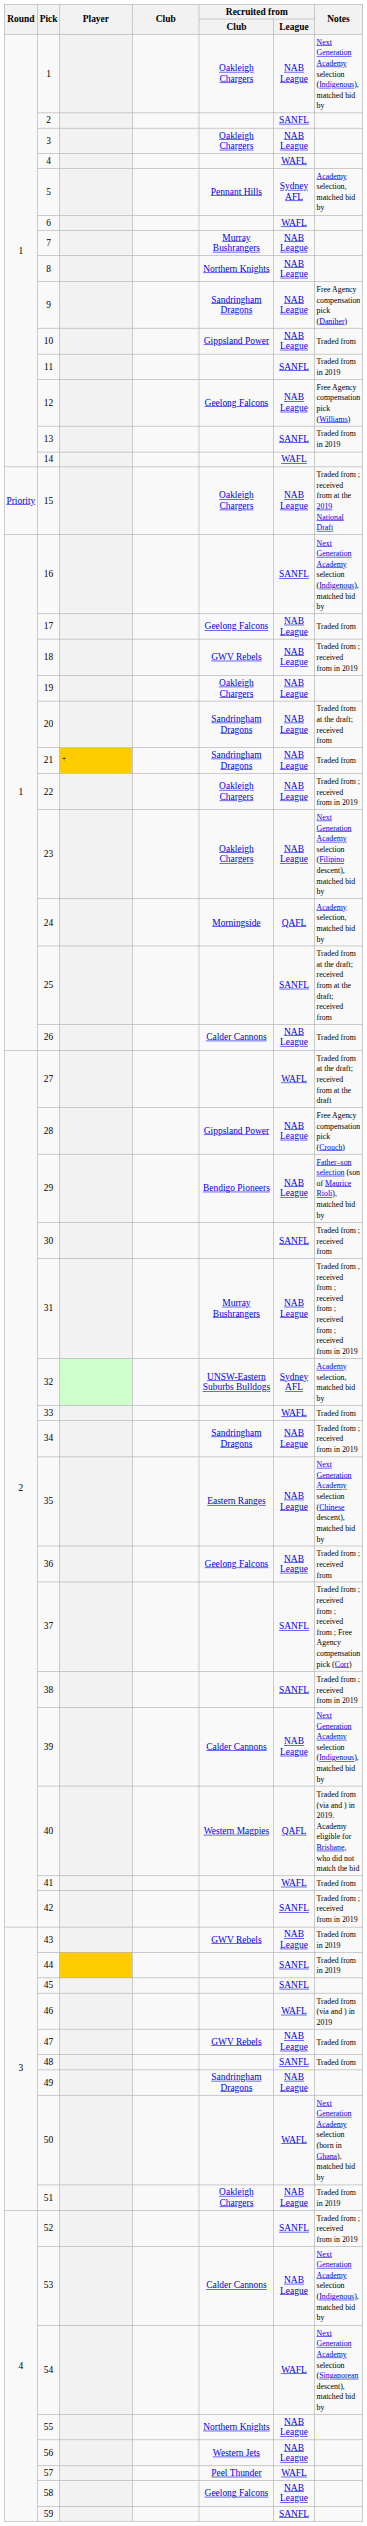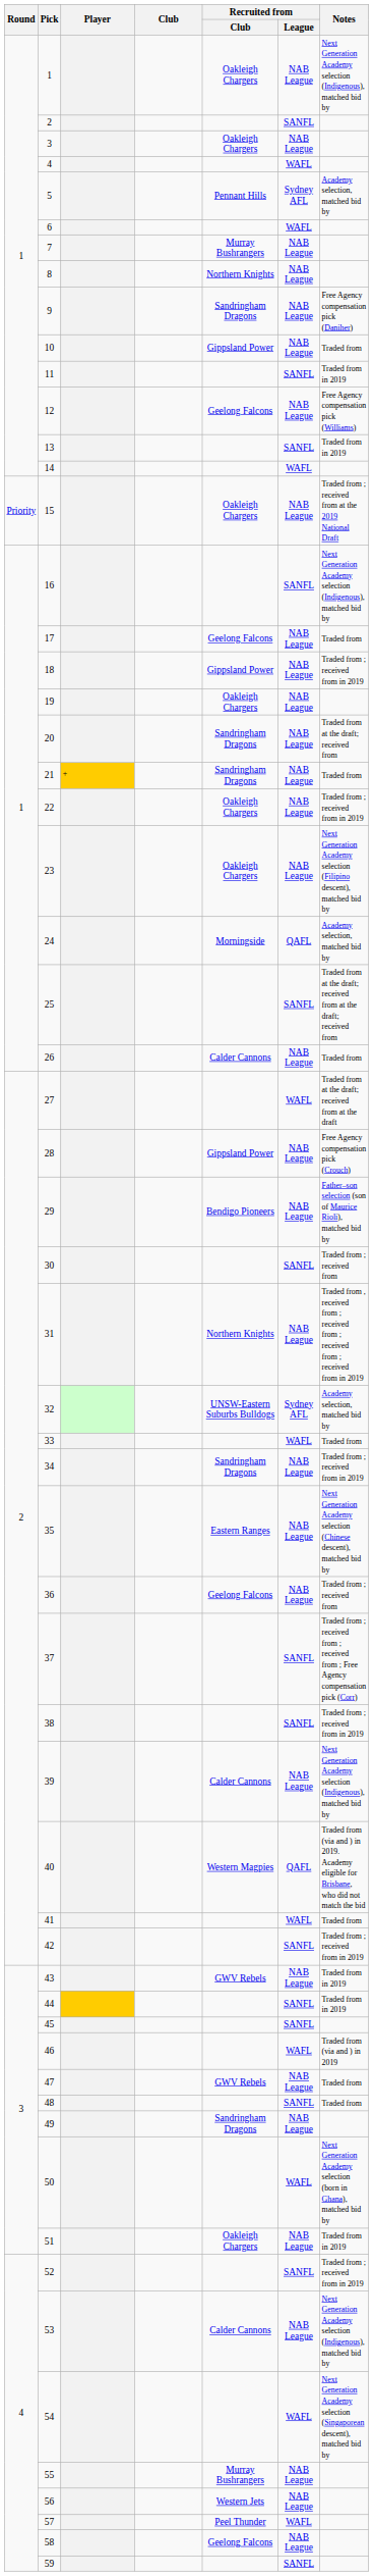18 | Recruited from / Club: GWV Rebels -> Gippsland Power
31 | Recruited from / Club: Murray Bushrangers -> Northern Knights
55 | Recruited from / Club: Northern Knights -> Murray Bushrangers
